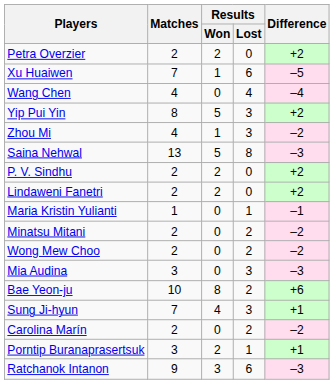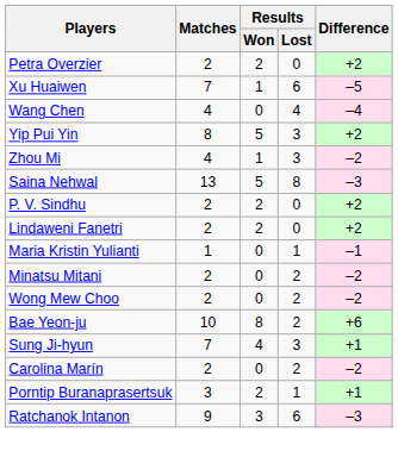- row: Mia Audina | 3 | 0 | 3 | –3
